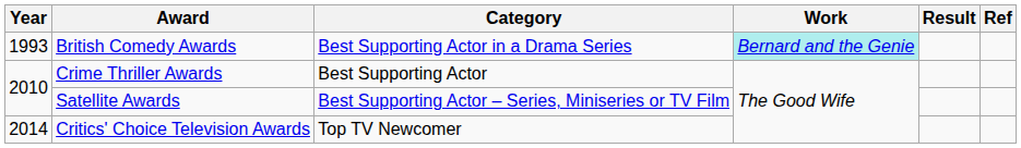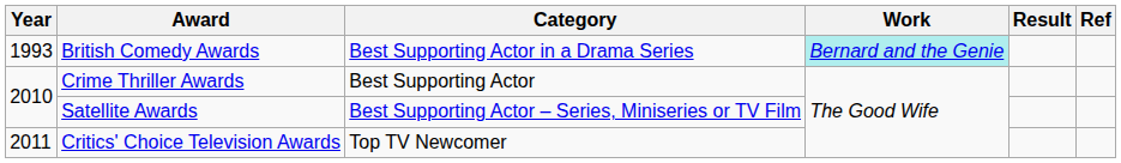Critics' Choice Television Awards | Year: 2014 -> 2011
